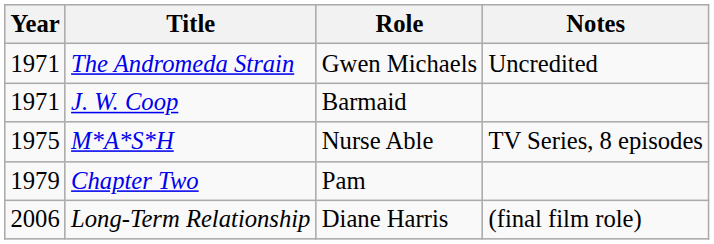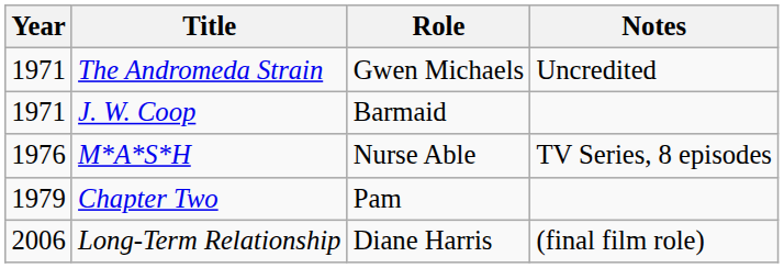M*A*S*H | Year: 1975 -> 1976
